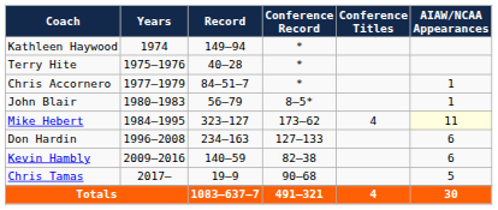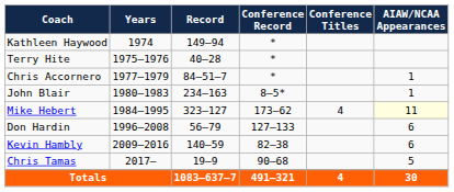John Blair | Record: 56–79 -> 234–163
Don Hardin | Record: 234–163 -> 56–79
